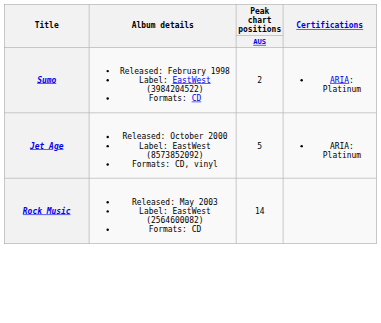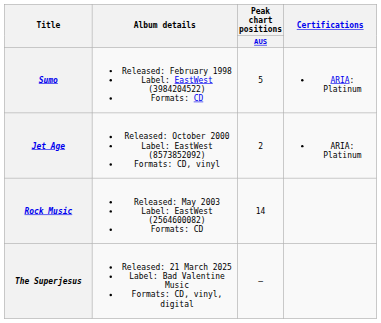Sumo | Peak chart positions / AUS: 2 -> 5
Jet Age | Peak chart positions / AUS: 5 -> 2
+ row: The Superjesus | Released: 21 March 2025 Label: Bad Valentine Music Formats: CD, vinyl, digital | —
